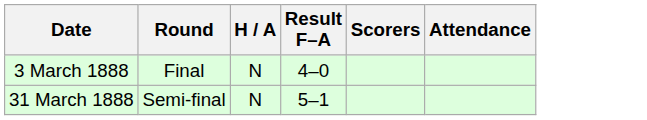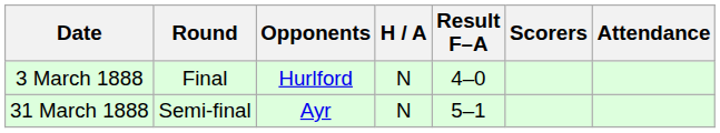+ column: Opponents | Hurlford | Ayr
